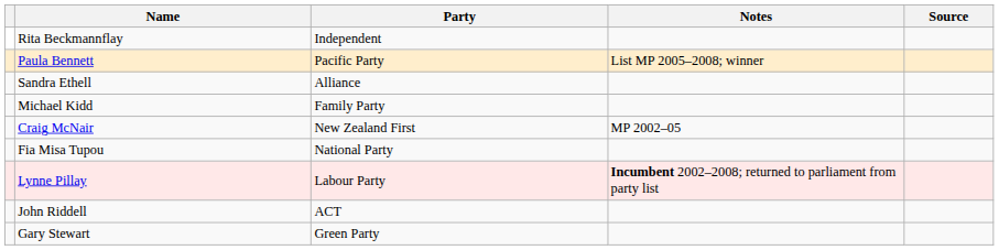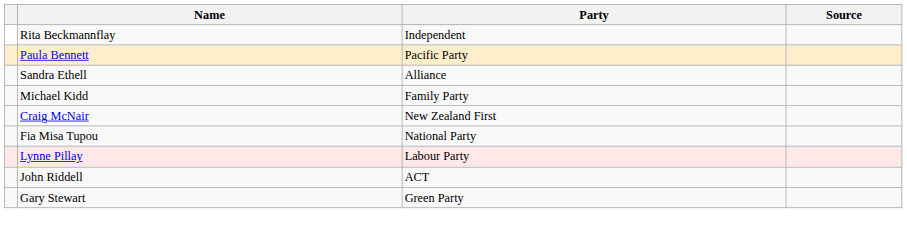- column: Notes | List MP 2005–2008; winner | MP 2002–05 | Incumbent 2002–2008; returned to parliament from party list
